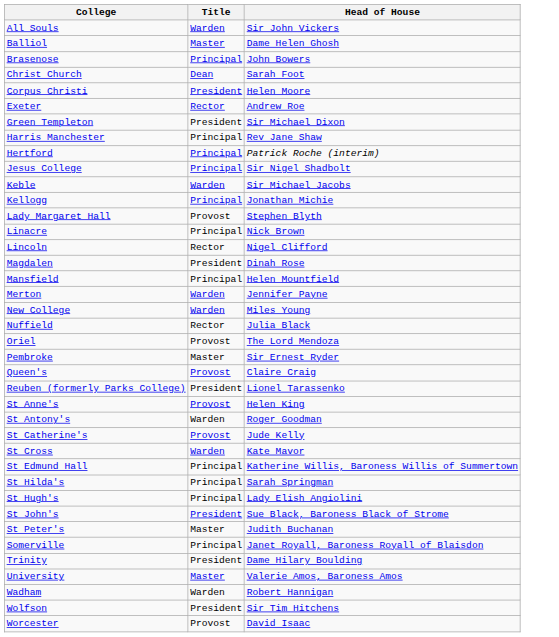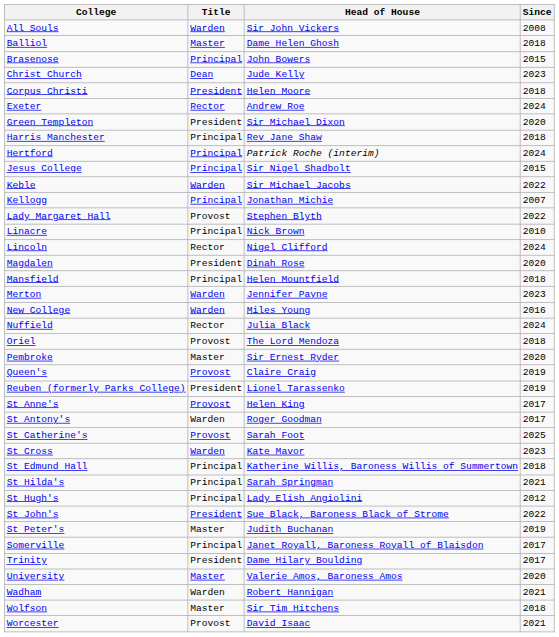+ column: Since | 2008 | 2018 | 2015 | 2023 | 2018 | 2024 | 2020 | 2018 | 2024 | 2015 | 2022 | 2007 | 2022 | 2010 | 2024 | 2020 | 2018 | 2023 | 2016 | 2024 | 2018 | 2020 | 2019 | 2019 | 2017 | 2017 | 2025 | 2023 | 2018 | 2021 | 2012 | 2022 | 2019 | 2017 | 2017 | 2020 | 2021 | 2018 | 2021
Christ Church | Head of House: Sarah Foot -> Jude Kelly
St Catherine's | Head of House: Jude Kelly -> Sarah Foot
Wolfson | Title: President -> Master
